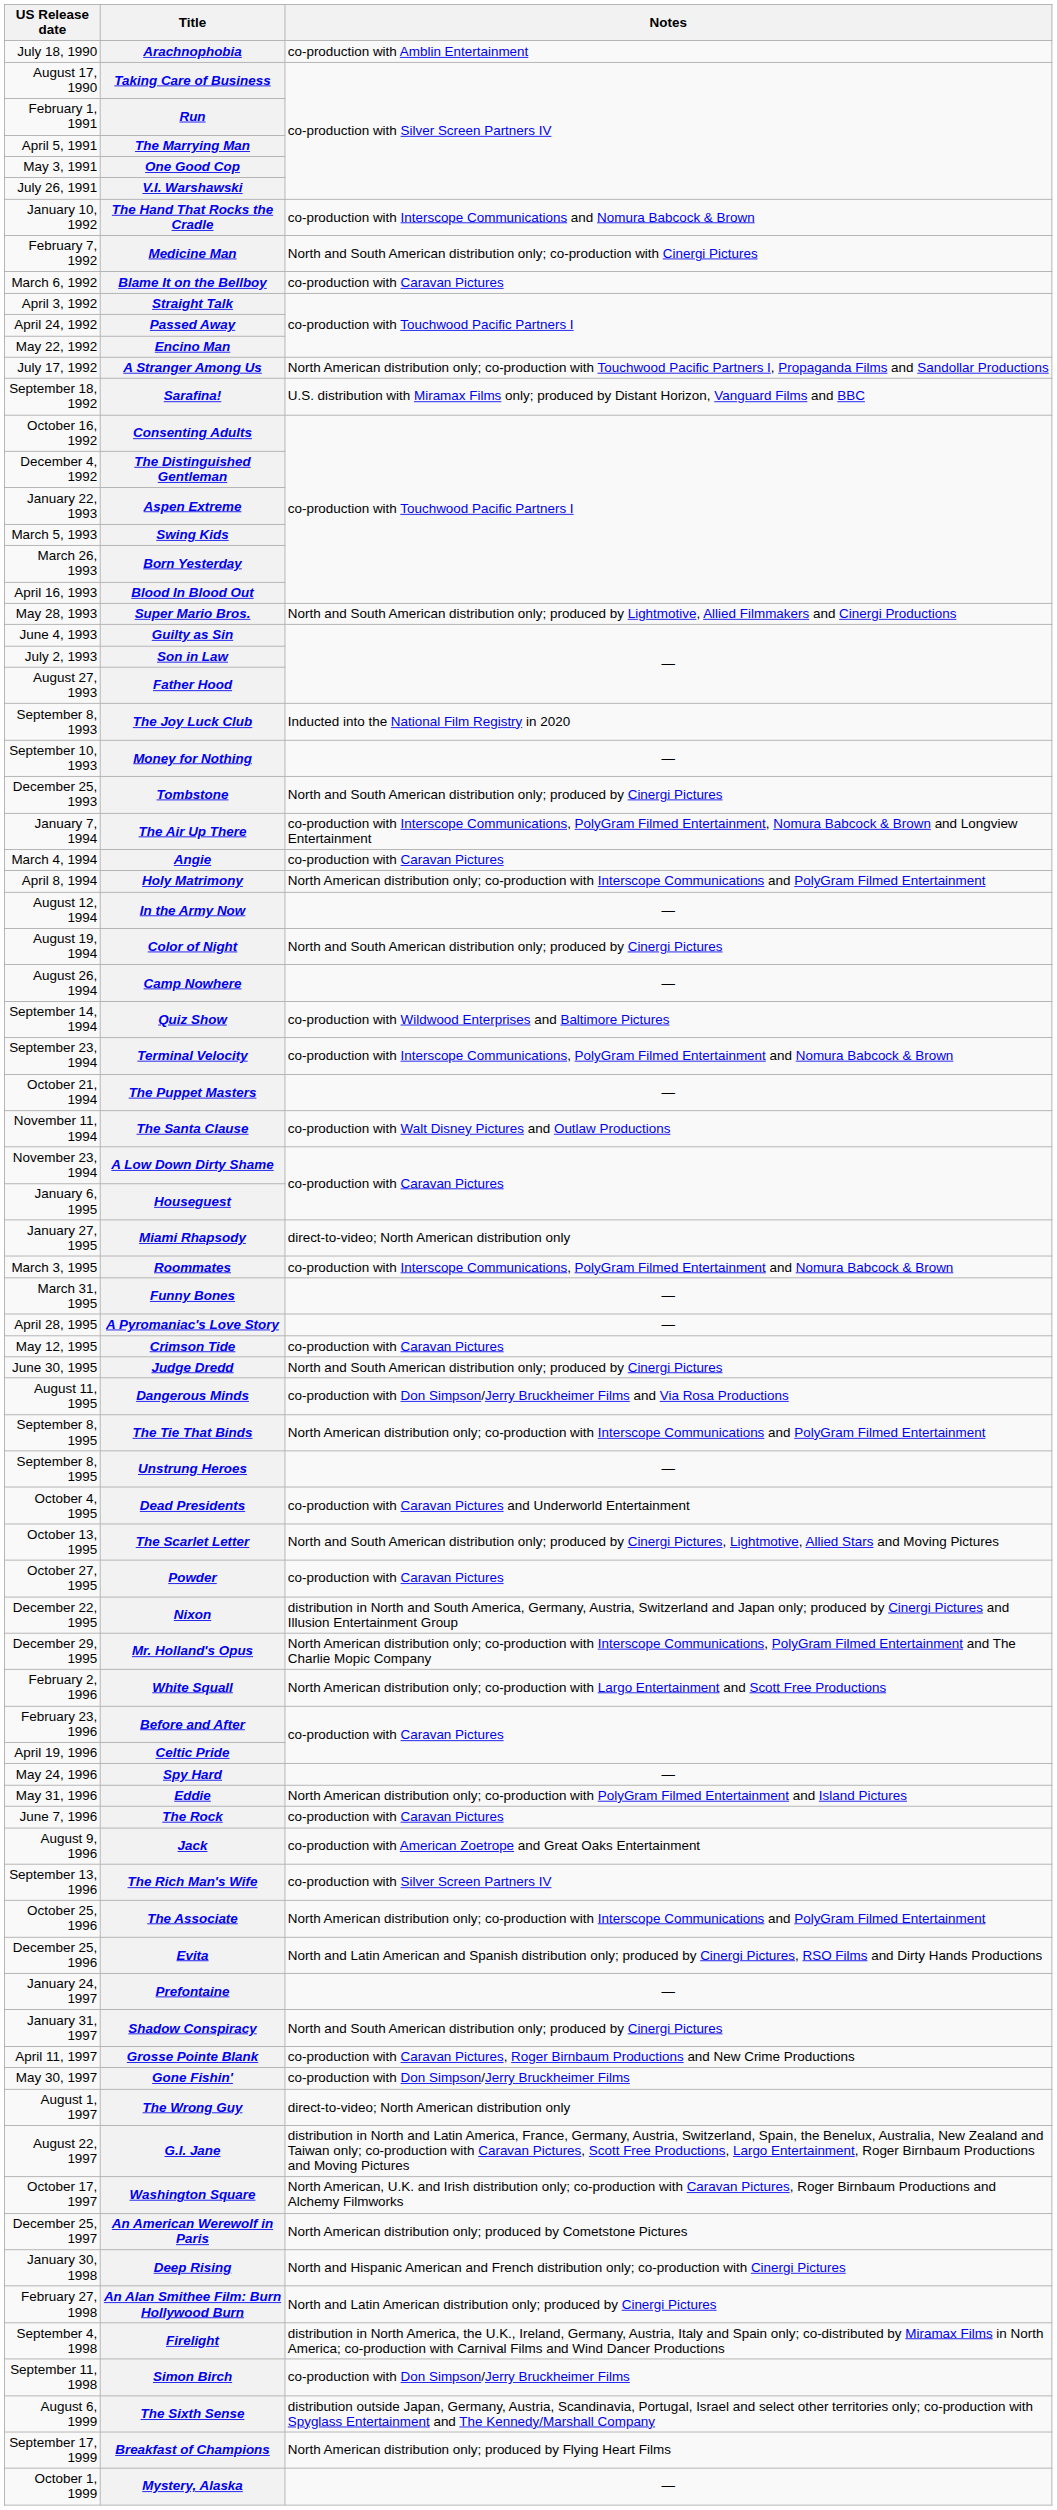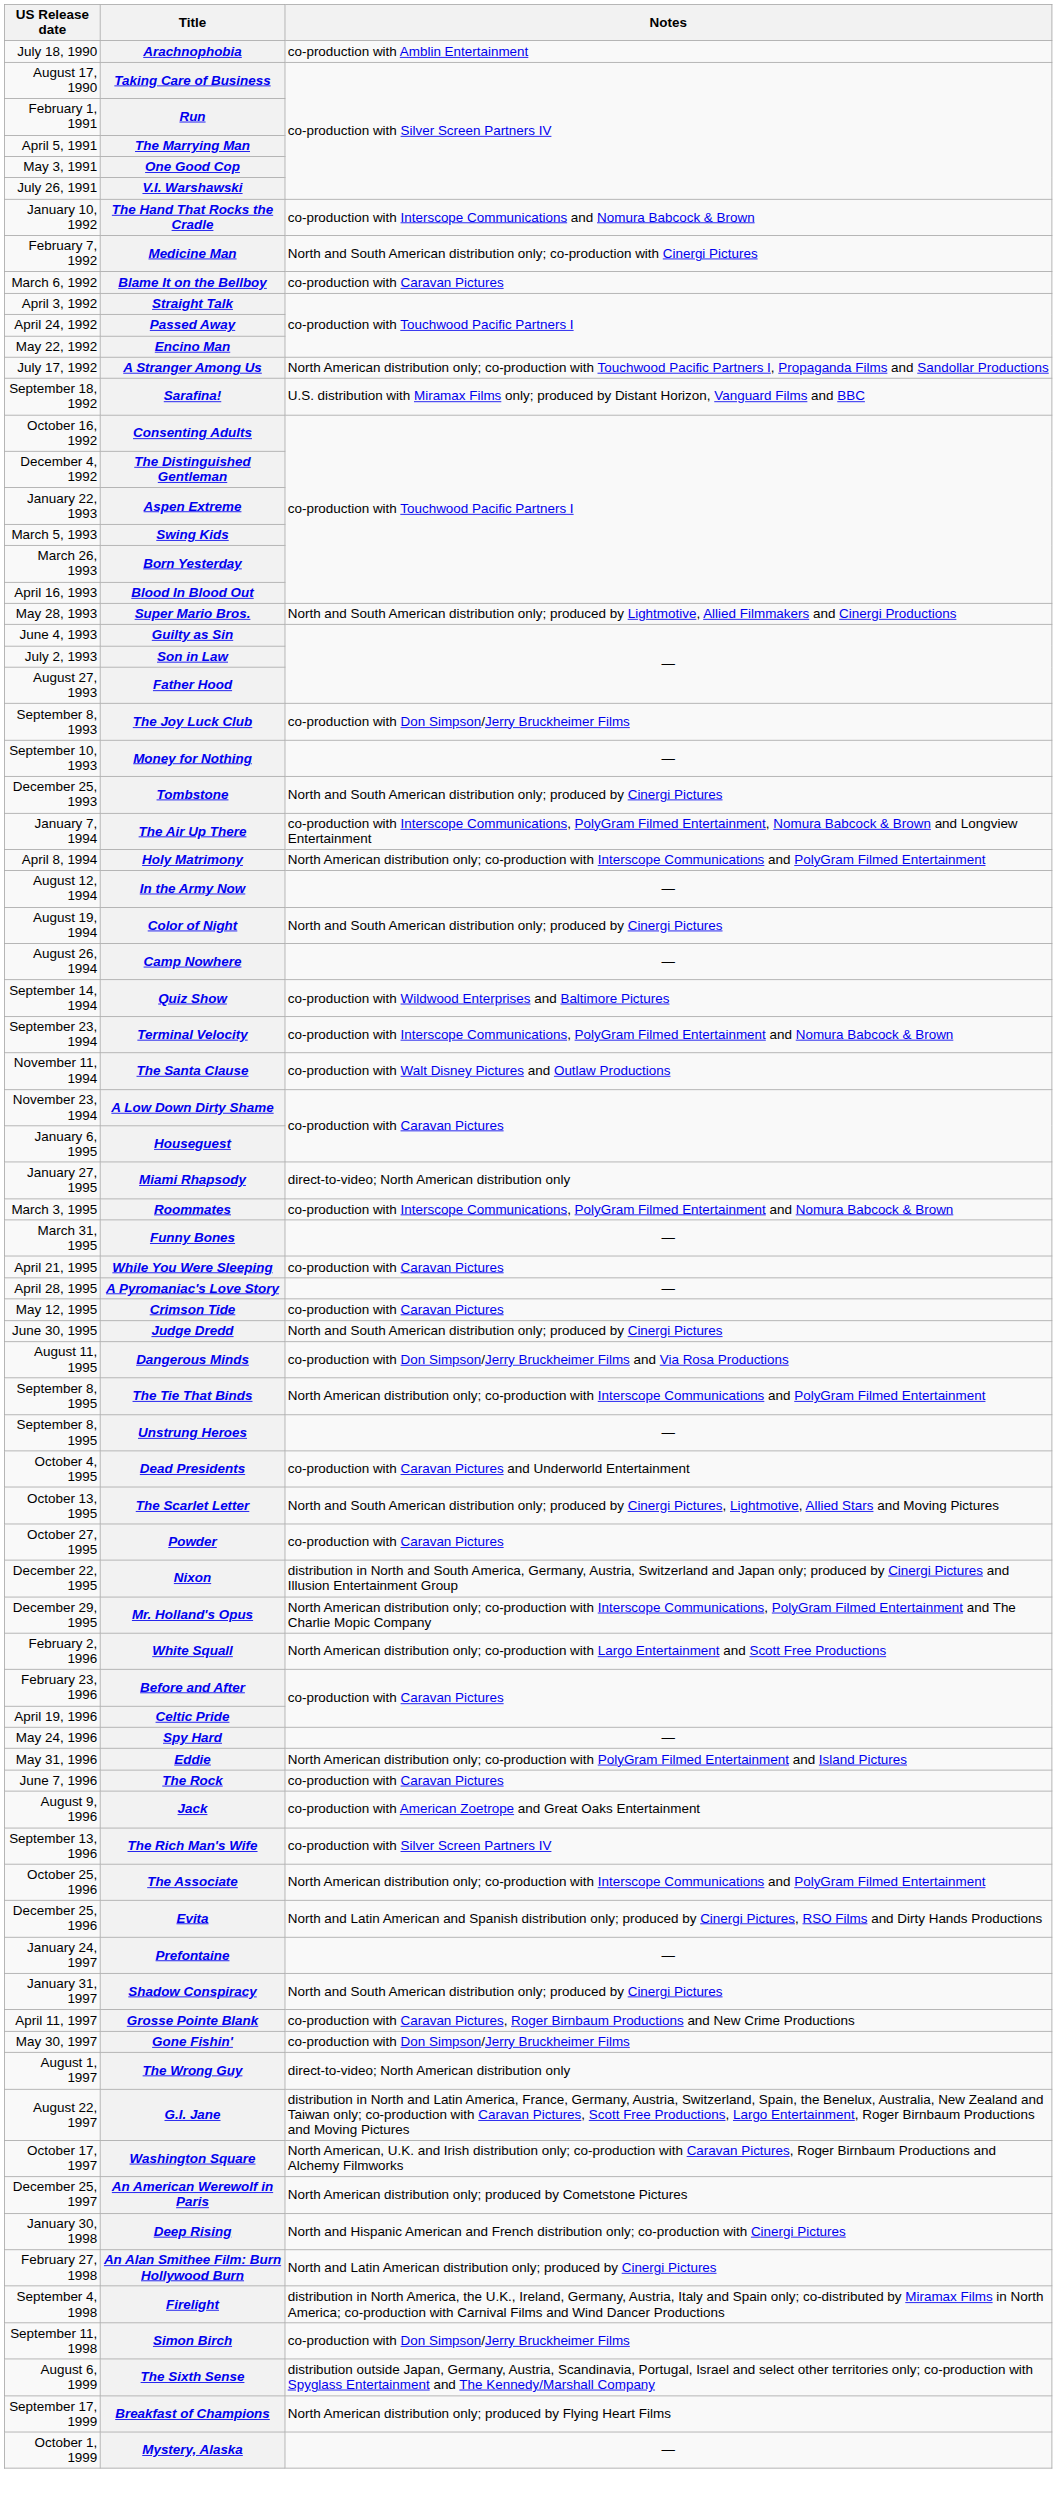The Joy Luck Club | Notes: Inducted into the National Film Registry in 2020 -> co-production with Don Simpson/Jerry Bruckheimer Films
- row: March 4, 1994 | Angie | co-production with Caravan Pictures
- row: October 21, 1994 | The Puppet Masters | —
+ row: April 21, 1995 | While You Were Sleeping | co-production with Caravan Pictures
